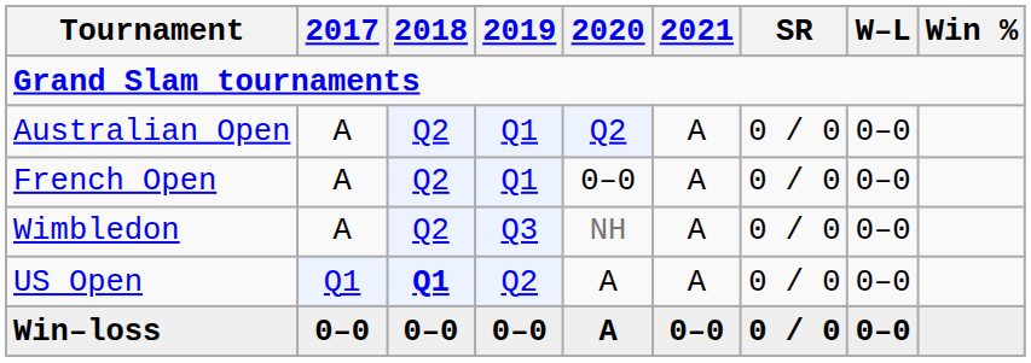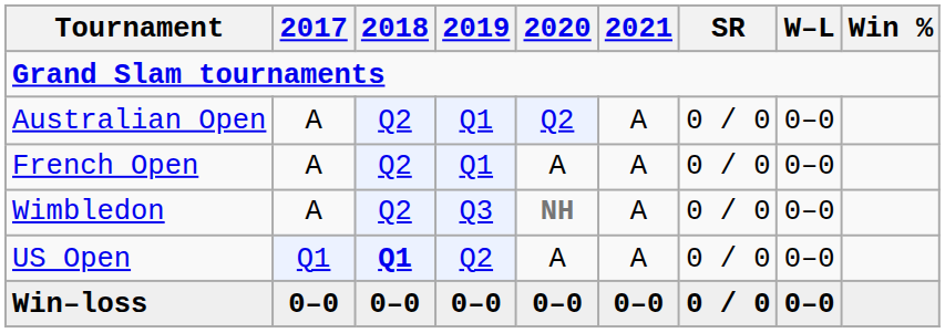French Open | 2020: 0–0 -> A
Wimbledon | 2020: normal -> bold
Win–loss | 2020: A -> 0–0
